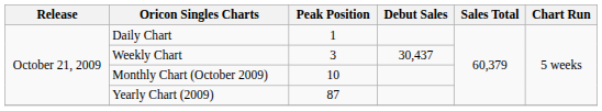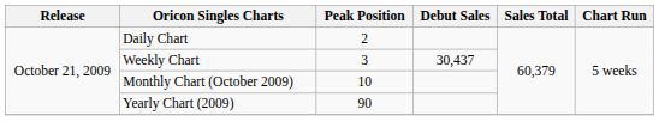Daily Chart | Peak Position: 1 -> 2
Yearly Chart (2009) | Peak Position: 87 -> 90
